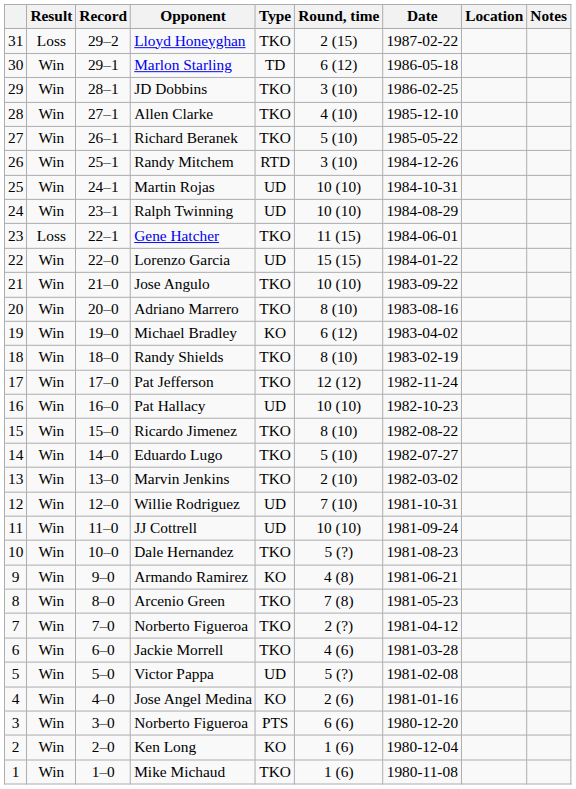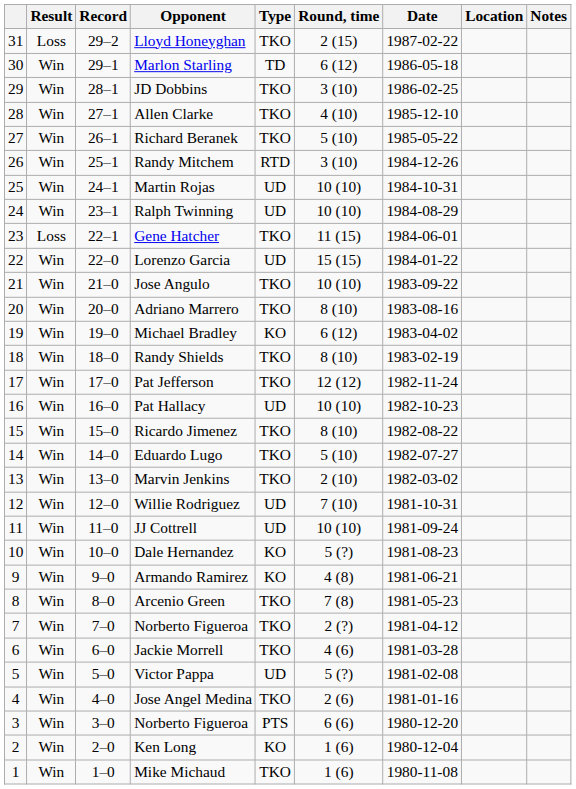Dale Hernandez | Type: TKO -> KO
Jose Angel Medina | Type: KO -> TKO
